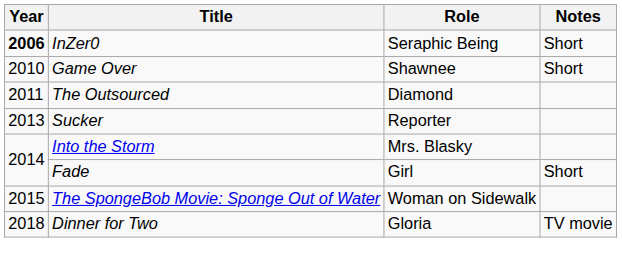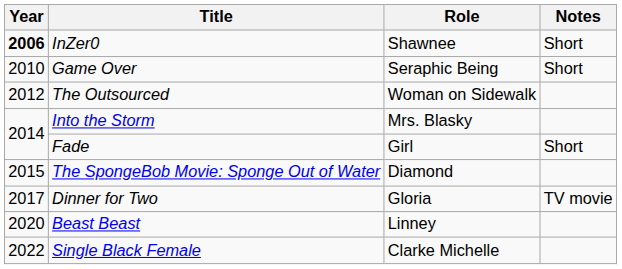InZer0 | Role: Seraphic Being -> Shawnee
Game Over | Role: Shawnee -> Seraphic Being
The Outsourced | Year: 2011 -> 2012
The Outsourced | Role: Diamond -> Woman on Sidewalk
- row: 2013 | Sucker | Reporter
The SpongeBob Movie: Sponge Out of Water | Role: Woman on Sidewalk -> Diamond
Dinner for Two | Year: 2018 -> 2017
+ row: 2020 | Beast Beast | Linney
+ row: 2022 | Single Black Female | Clarke Michelle
